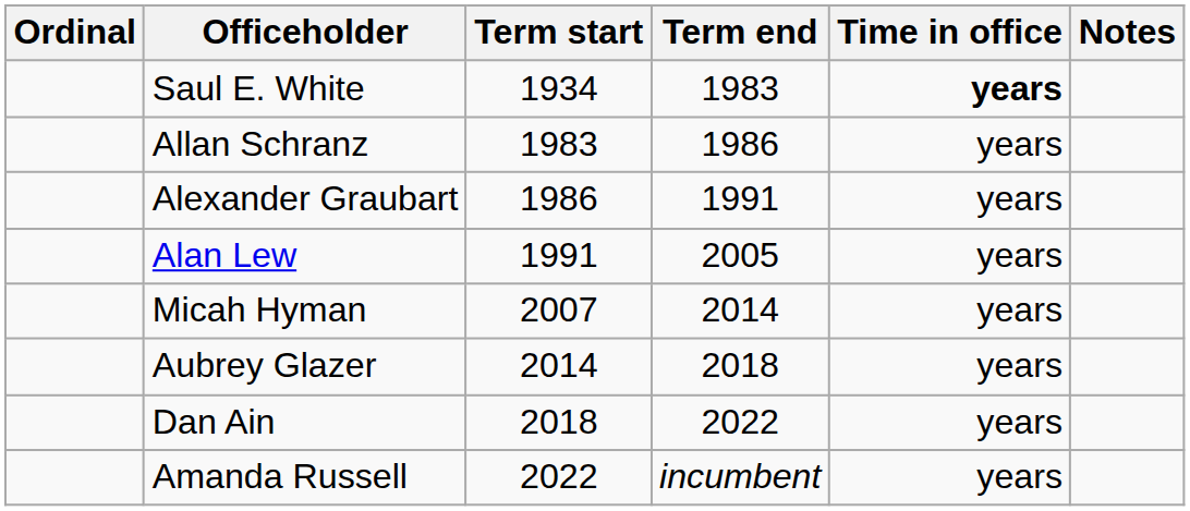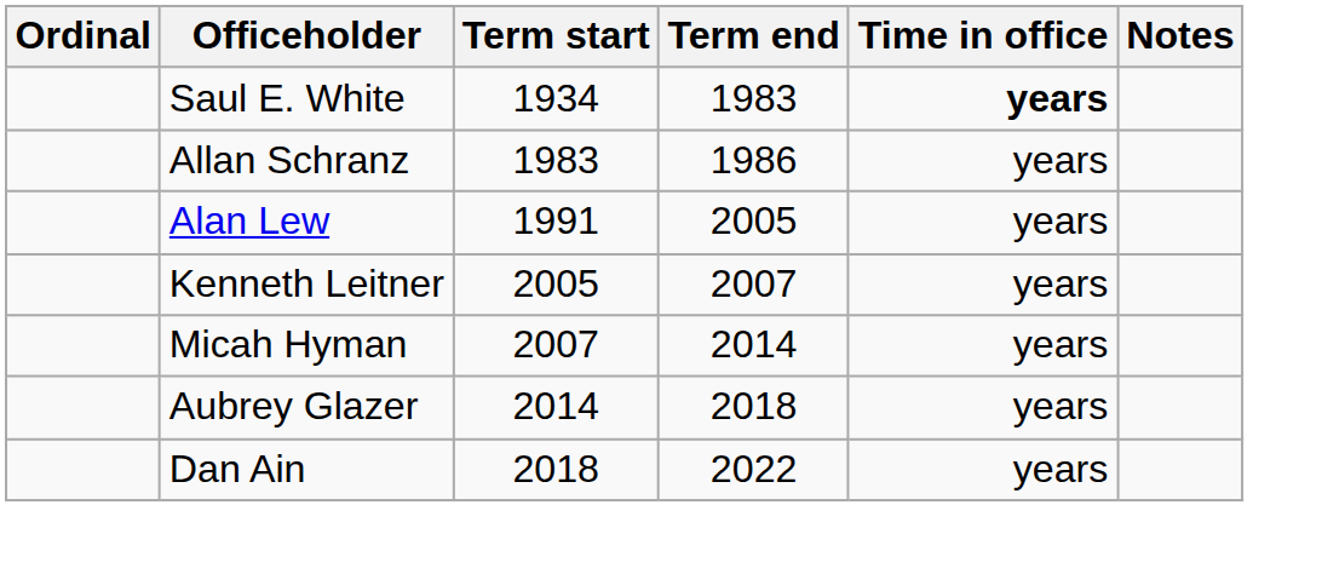- row: Alexander Graubart | 1986 | 1991 | years
+ row: Kenneth Leitner | 2005 | 2007 | years
- row: Amanda Russell | 2022 | incumbent | years
